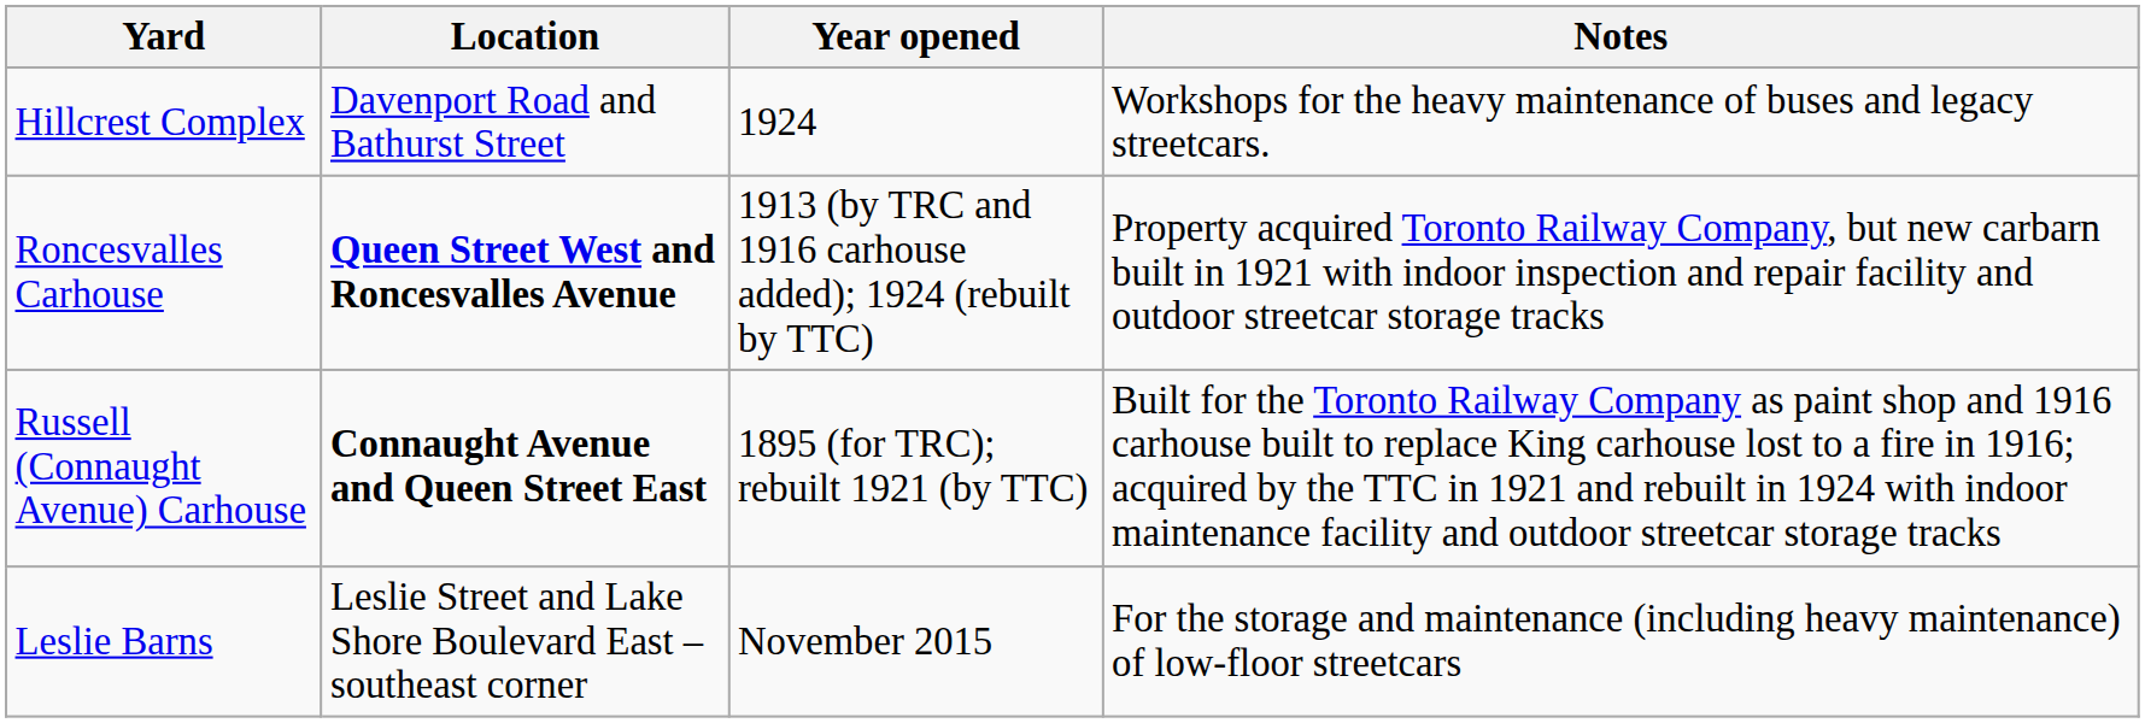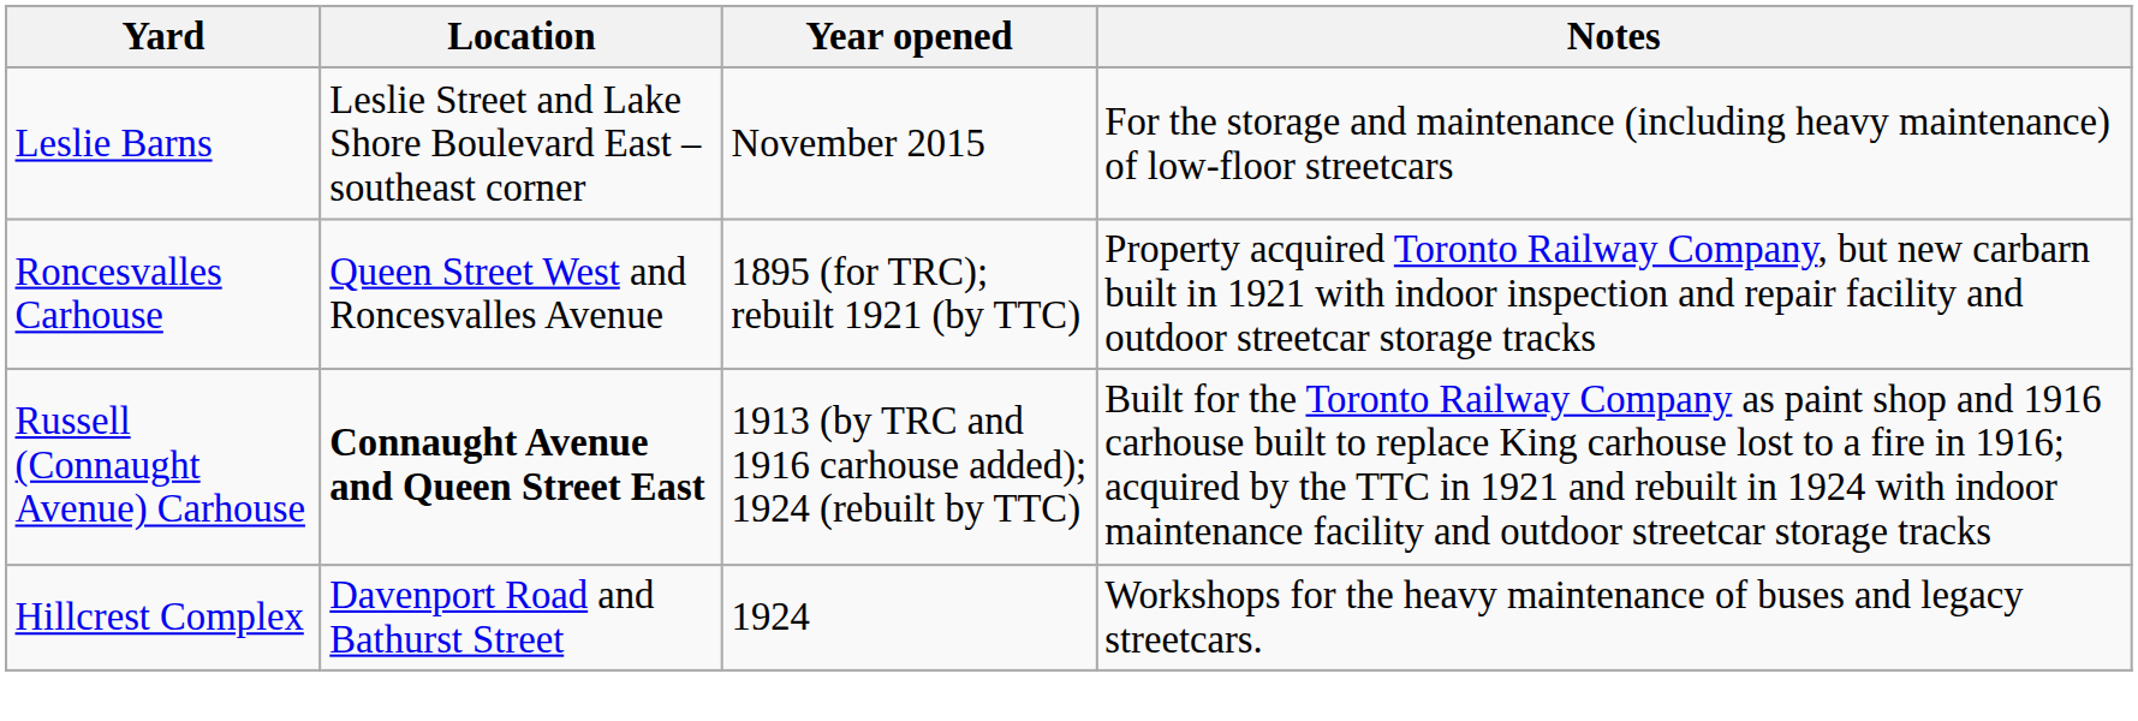rows swapped: Hillcrest Complex <-> Leslie Barns
Roncesvalles Carhouse | Location: bold -> normal
Roncesvalles Carhouse | Year opened: 1913 (by TRC and 1916 carhouse added); 1924 (rebuilt by TTC) -> 1895 (for TRC); rebuilt 1921 (by TTC)
Russell (Connaught Avenue) Carhouse | Year opened: 1895 (for TRC); rebuilt 1921 (by TTC) -> 1913 (by TRC and 1916 carhouse added); 1924 (rebuilt by TTC)
